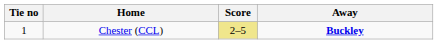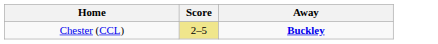- column: Tie no | 1
